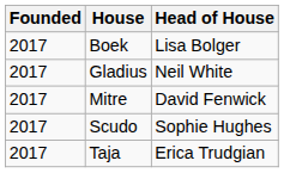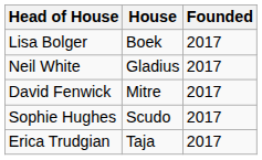columns swapped: Founded <-> Head of House
